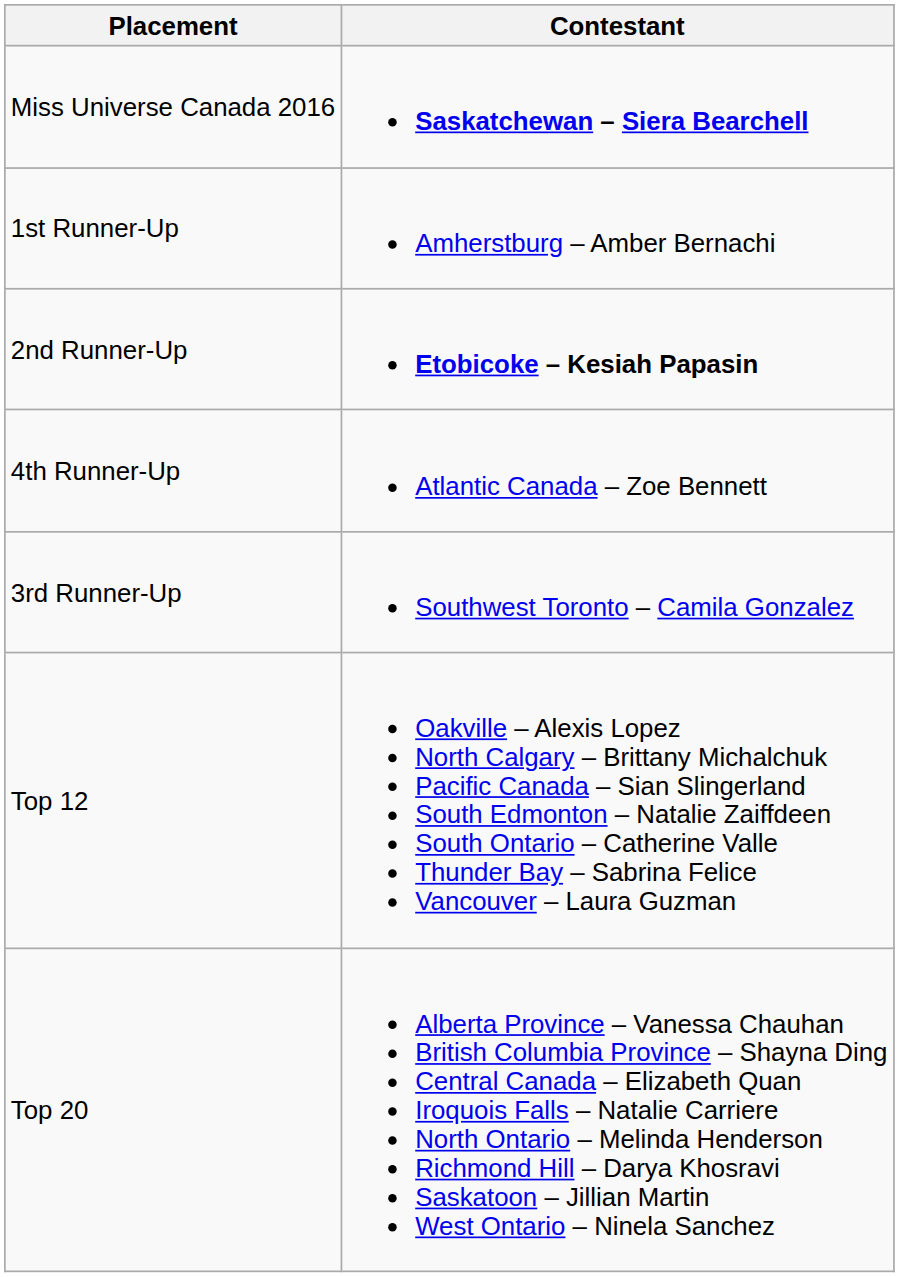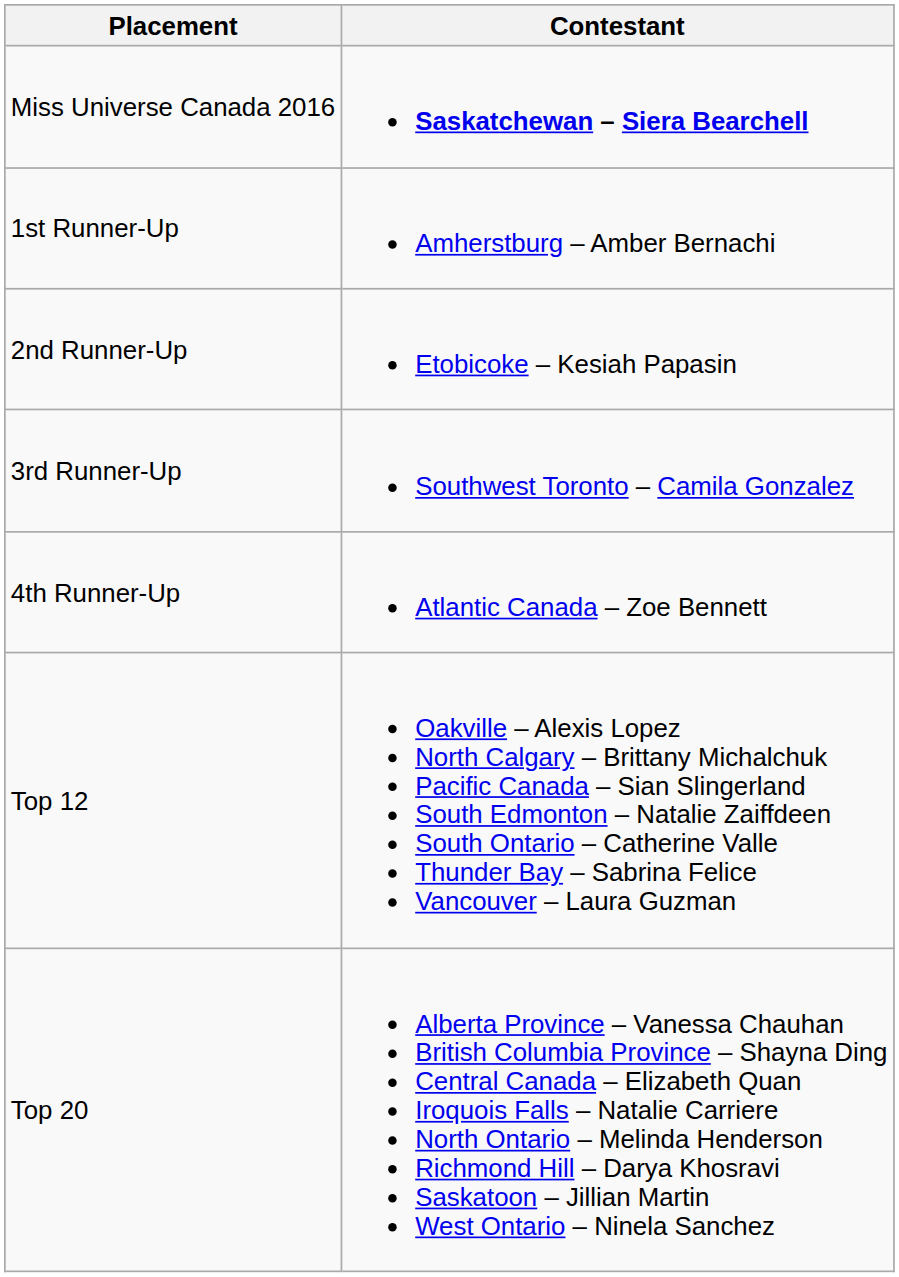2nd Runner-Up | Contestant: bold -> normal
rows swapped: 3rd Runner-Up <-> 4th Runner-Up
